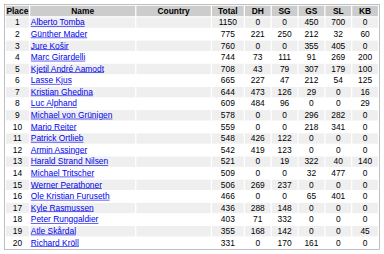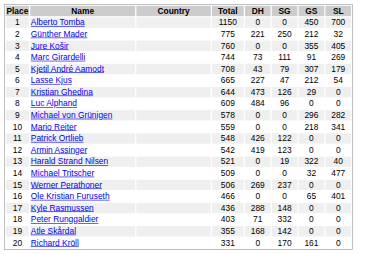- column: KB | 0 | 60 | 0 | 200 | 100 | 125 | 16 | 29 | 0 | 0 | 0 | 0 | 140 | 0 | 0 | 0 | 0 | 0 | 45 | 0
